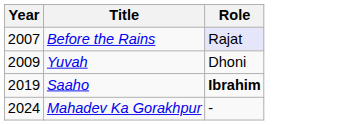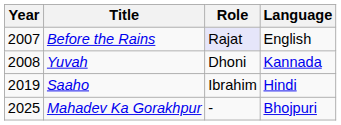+ column: Language | English | Kannada | Hindi | Bhojpuri
Yuvah | Year: 2009 -> 2008
Saaho | Role: bold -> normal
Mahadev Ka Gorakhpur | Year: 2024 -> 2025
